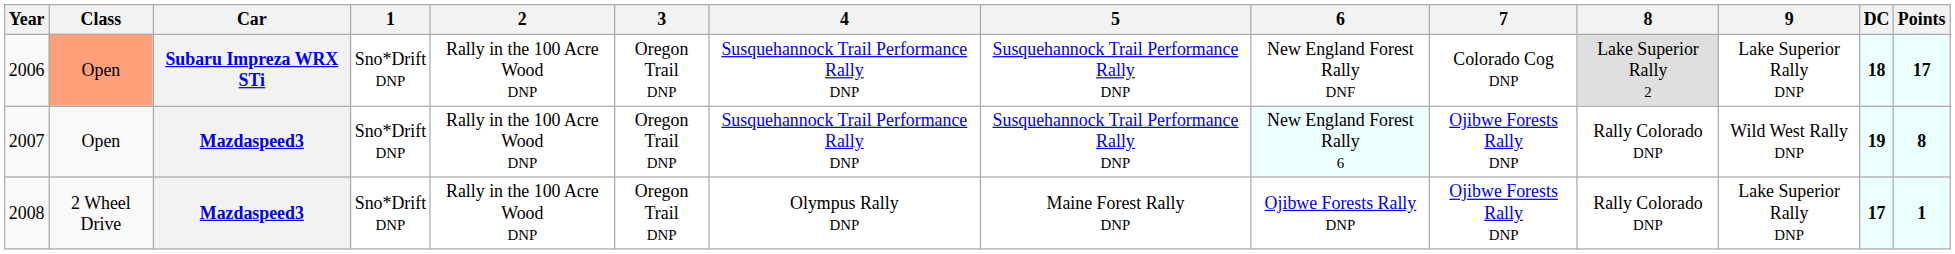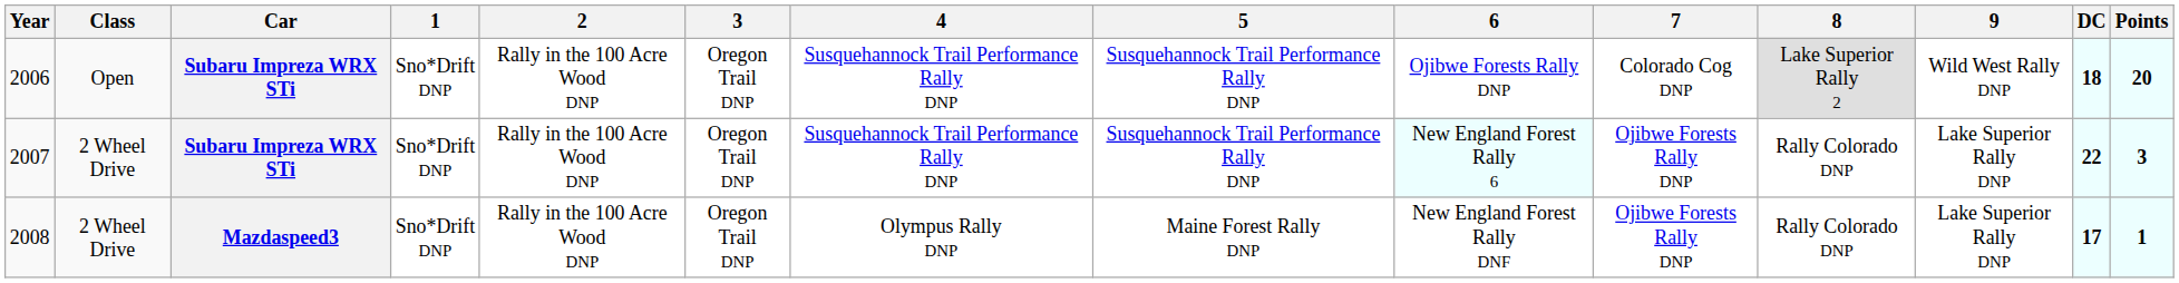2006 | Class: lightsalmon background -> no background
2006 | 6: New England Forest Rally DNF -> Ojibwe Forests Rally DNP
2006 | 9: Lake Superior Rally DNP -> Wild West Rally DNP
2006 | Points: 17 -> 20
2007 | Class: Open -> 2 Wheel Drive
2007 | Car: Mazdaspeed3 -> Subaru Impreza WRX STi
2007 | 9: Wild West Rally DNP -> Lake Superior Rally DNP
2007 | DC: 19 -> 22
2007 | Points: 8 -> 3
2008 | 6: Ojibwe Forests Rally DNP -> New England Forest Rally DNF
